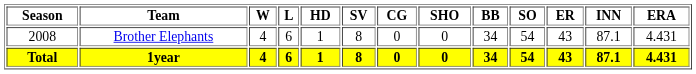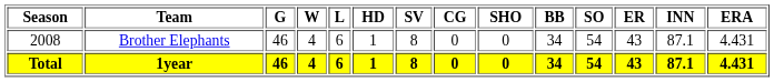+ column: G | 46 | 46
